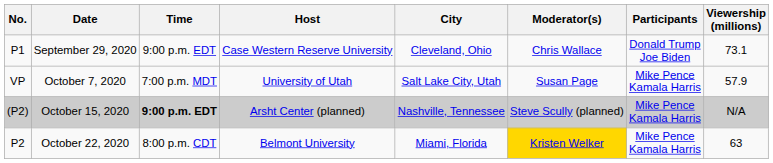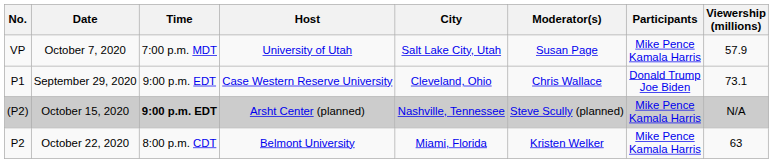rows swapped: September 29, 2020 <-> October 7, 2020
October 22, 2020 | Moderator(s): gold background -> no background
